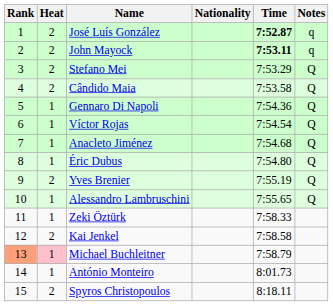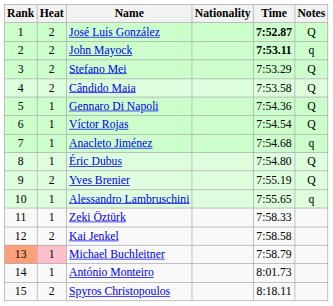José Luís González | Notes: q -> Q
Anacleto Jiménez | Notes: Q -> q
Alessandro Lambruschini | Notes: Q -> q
